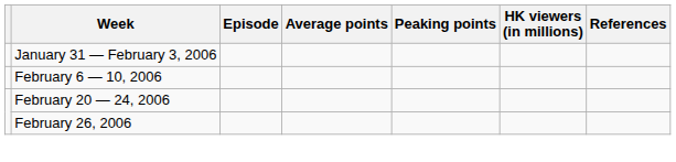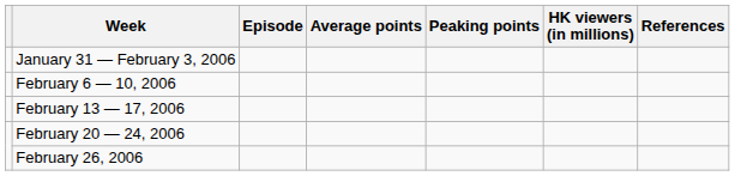+ row: February 13 — 17, 2006
